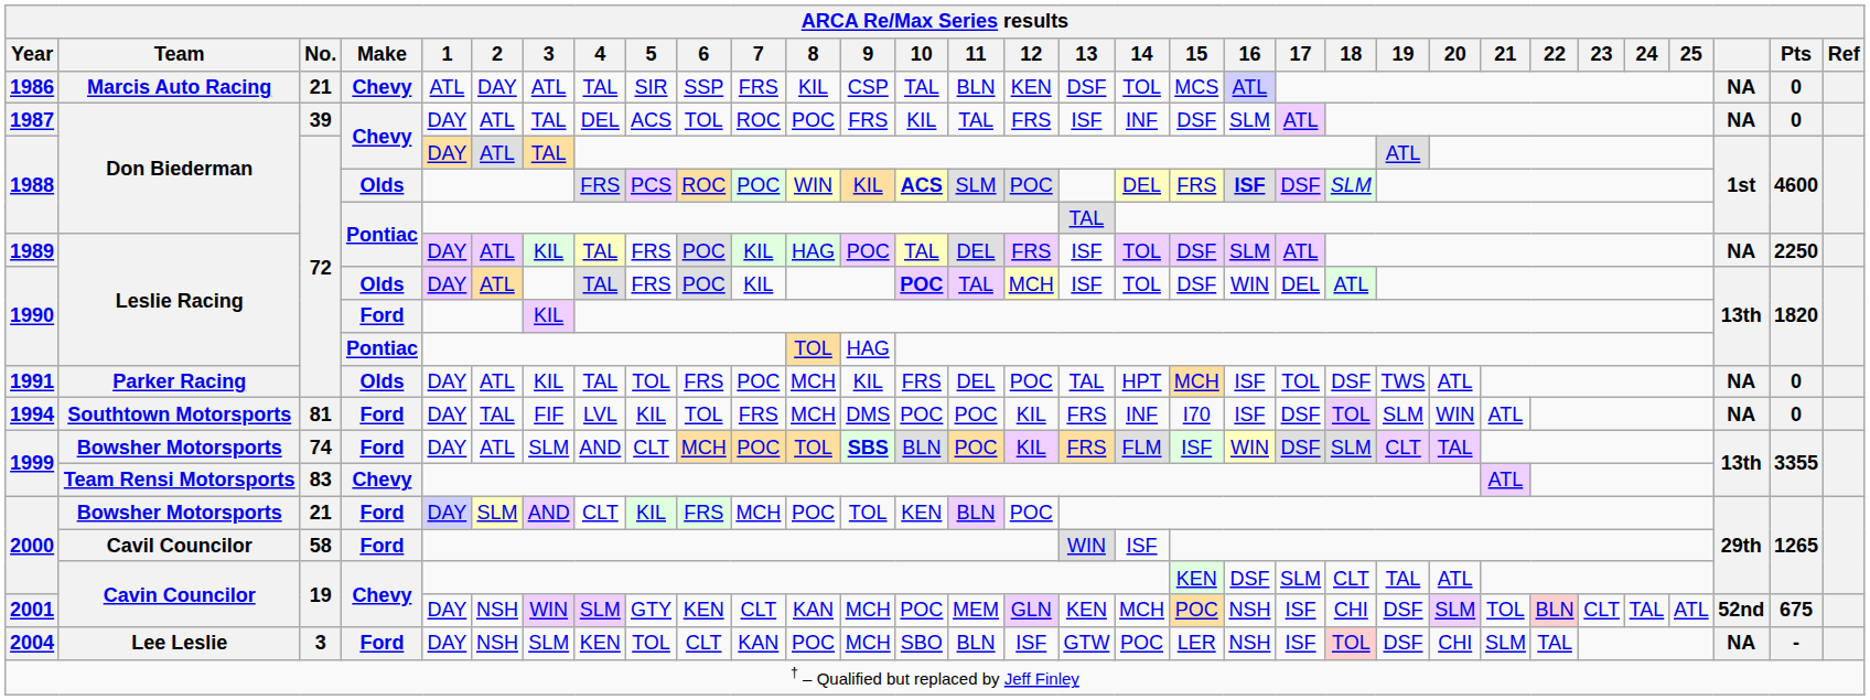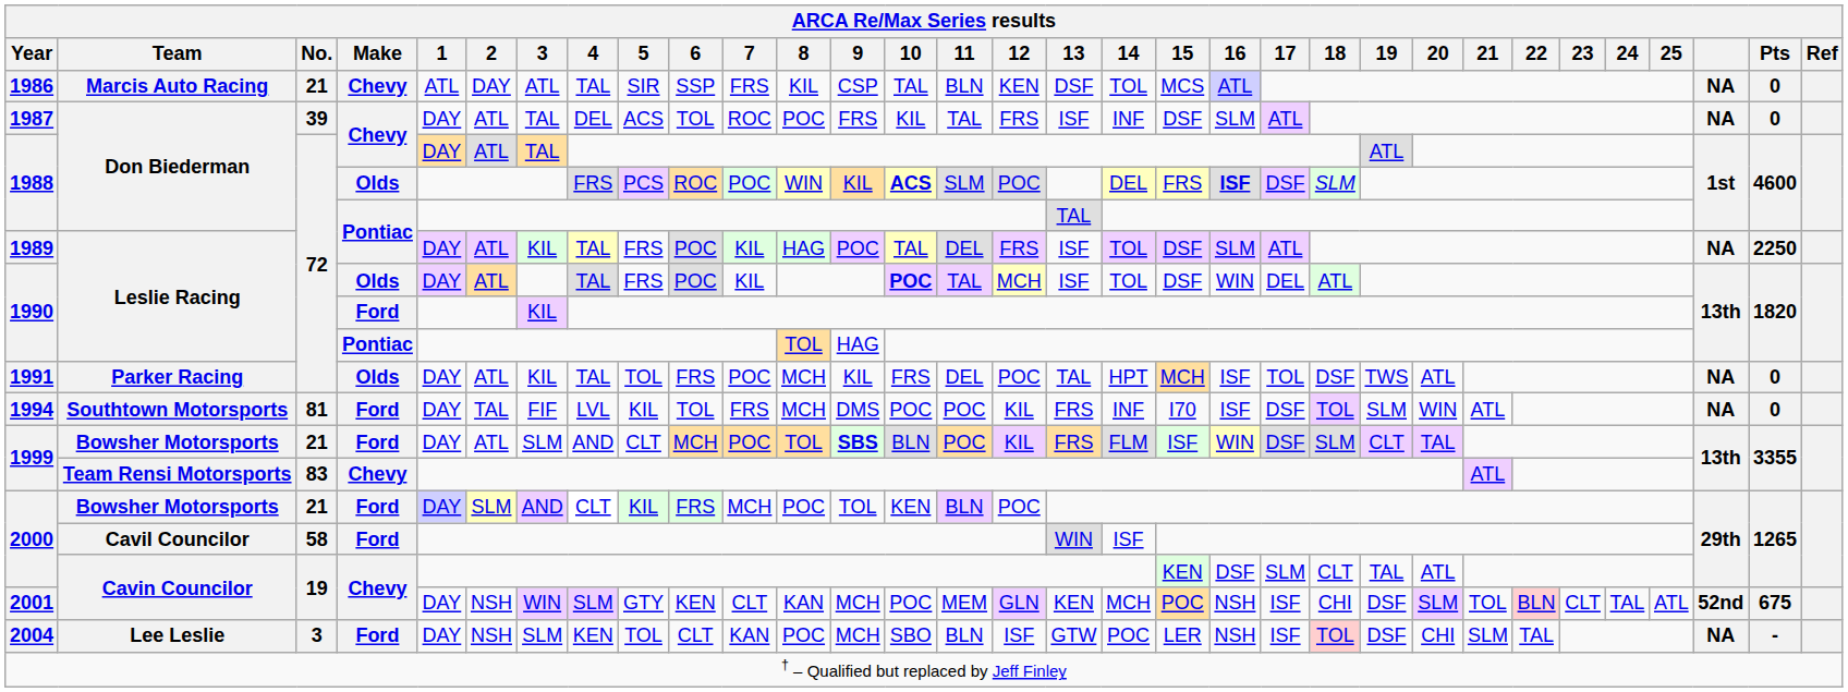1999 / Ford | No.: 74 -> 21
